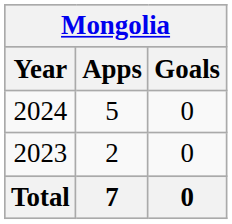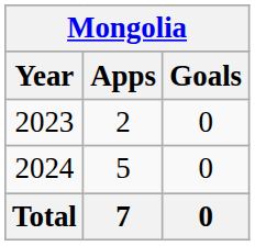rows swapped: 2023 <-> 2024
